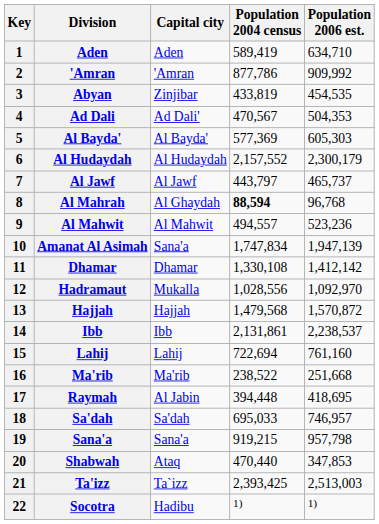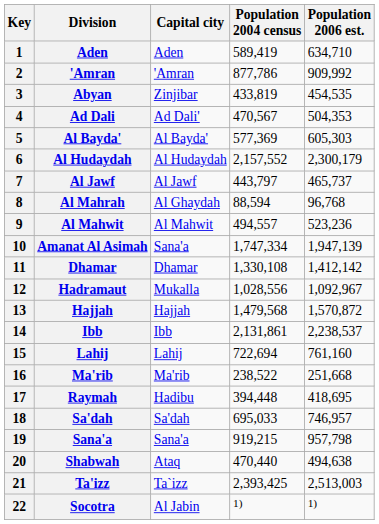Al Mahrah | Population 2004 census: bold -> normal
Amanat Al Asimah | Population 2004 census: 1,747,834 -> 1,747,334
Hadramaut | Population 2006 est.: 1,092,970 -> 1,092,967
Raymah | Capital city: Al Jabin -> Hadibu
Shabwah | Population 2006 est.: 347,853 -> 494,638
Socotra | Capital city: Hadibu -> Al Jabin
